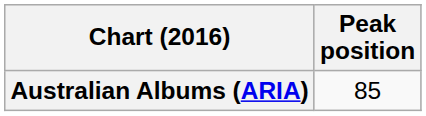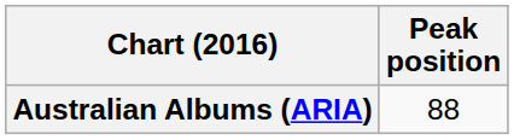Australian Albums (ARIA) | Peak position: 85 -> 88
